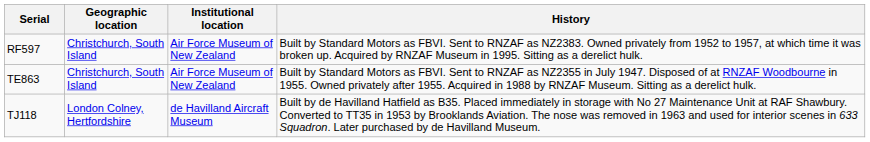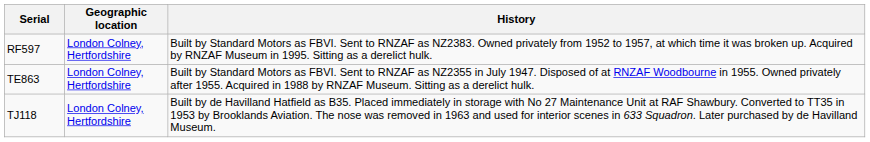- column: Institutional location | Air Force Museum of New Zealand | Air Force Museum of New Zealand | de Havilland Aircraft Museum
RF597 | Geographic location: Christchurch, South Island -> London Colney, Hertfordshire
TE863 | Geographic location: Christchurch, South Island -> London Colney, Hertfordshire
